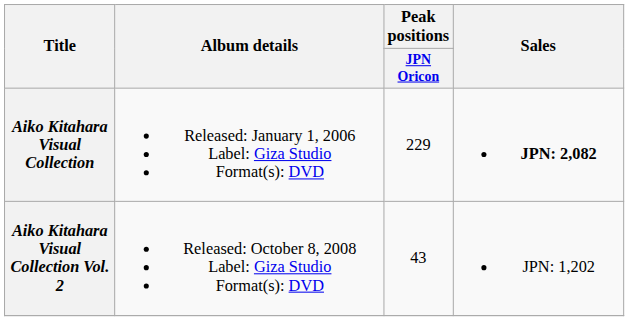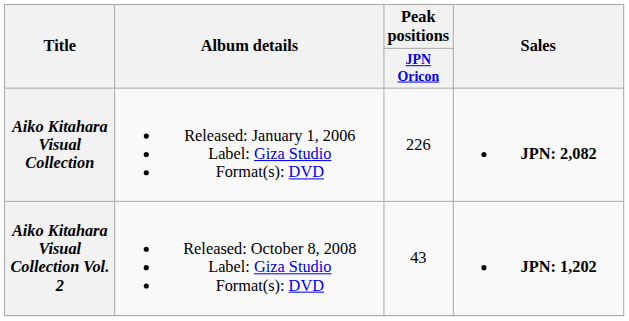Aiko Kitahara Visual Collection | Peak positions / JPN Oricon: 229 -> 226
Aiko Kitahara Visual Collection Vol. 2 | Sales: normal -> bold
